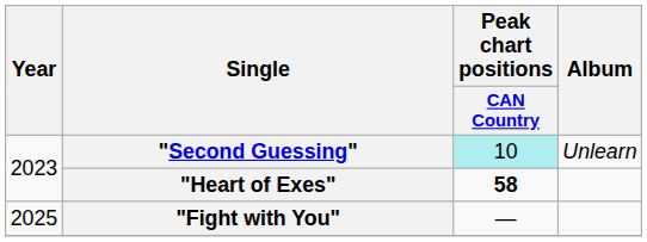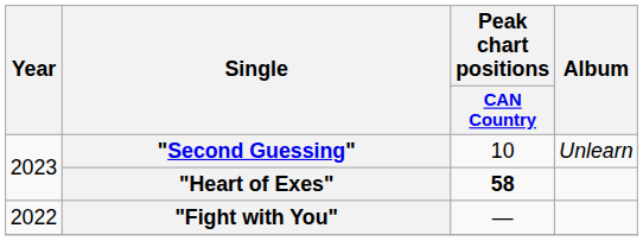"Second Guessing" | Peak chart positions / CAN Country: paleturquoise background -> no background
"Fight with You" | Year: 2025 -> 2022
